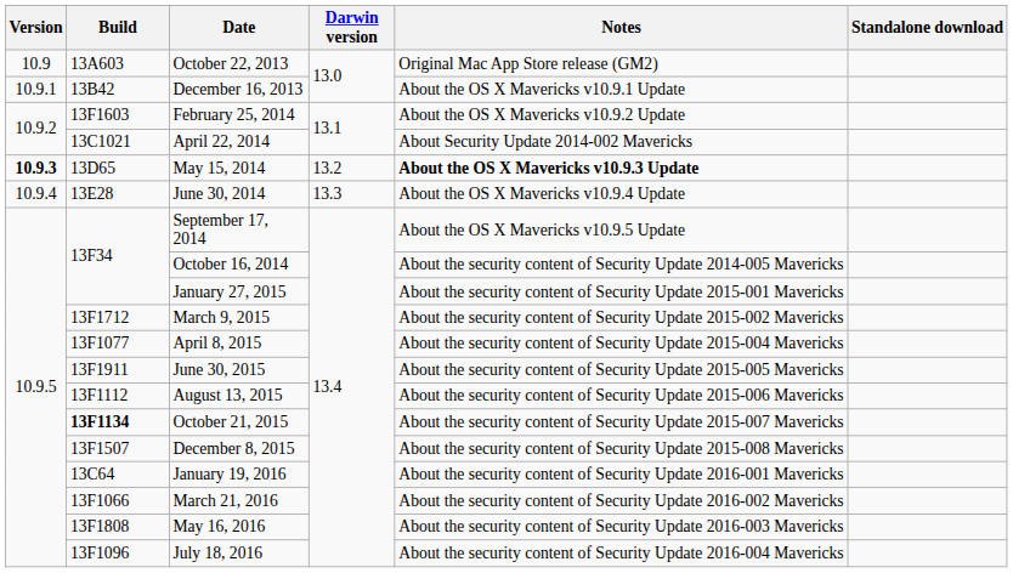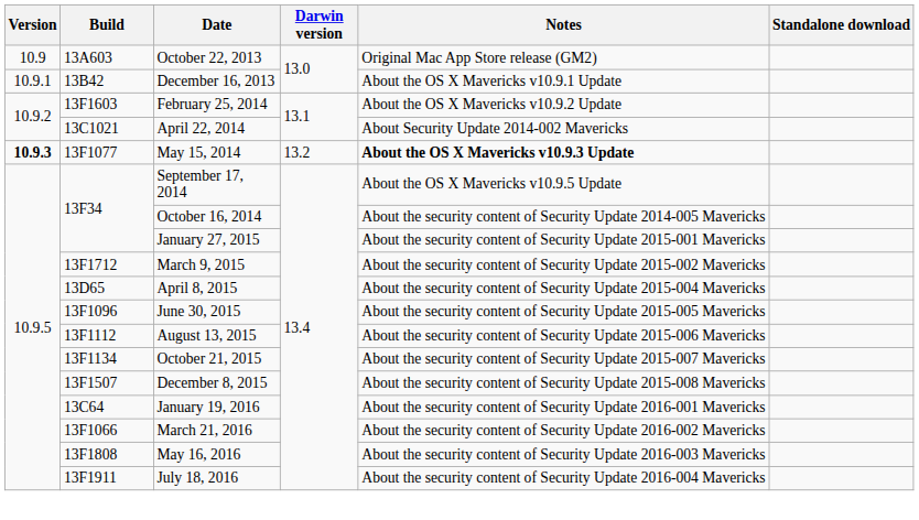May 15, 2014 | Build: 13D65 -> 13F1077
- row: 10.9.4 | 13E28 | June 30, 2014 | 13.3 | About the OS X Mavericks v10.9.4 Update
April 8, 2015 | Build: 13F1077 -> 13D65
June 30, 2015 | Build: 13F1911 -> 13F1096
October 21, 2015 | Build: bold -> normal
July 18, 2016 | Build: 13F1096 -> 13F1911
